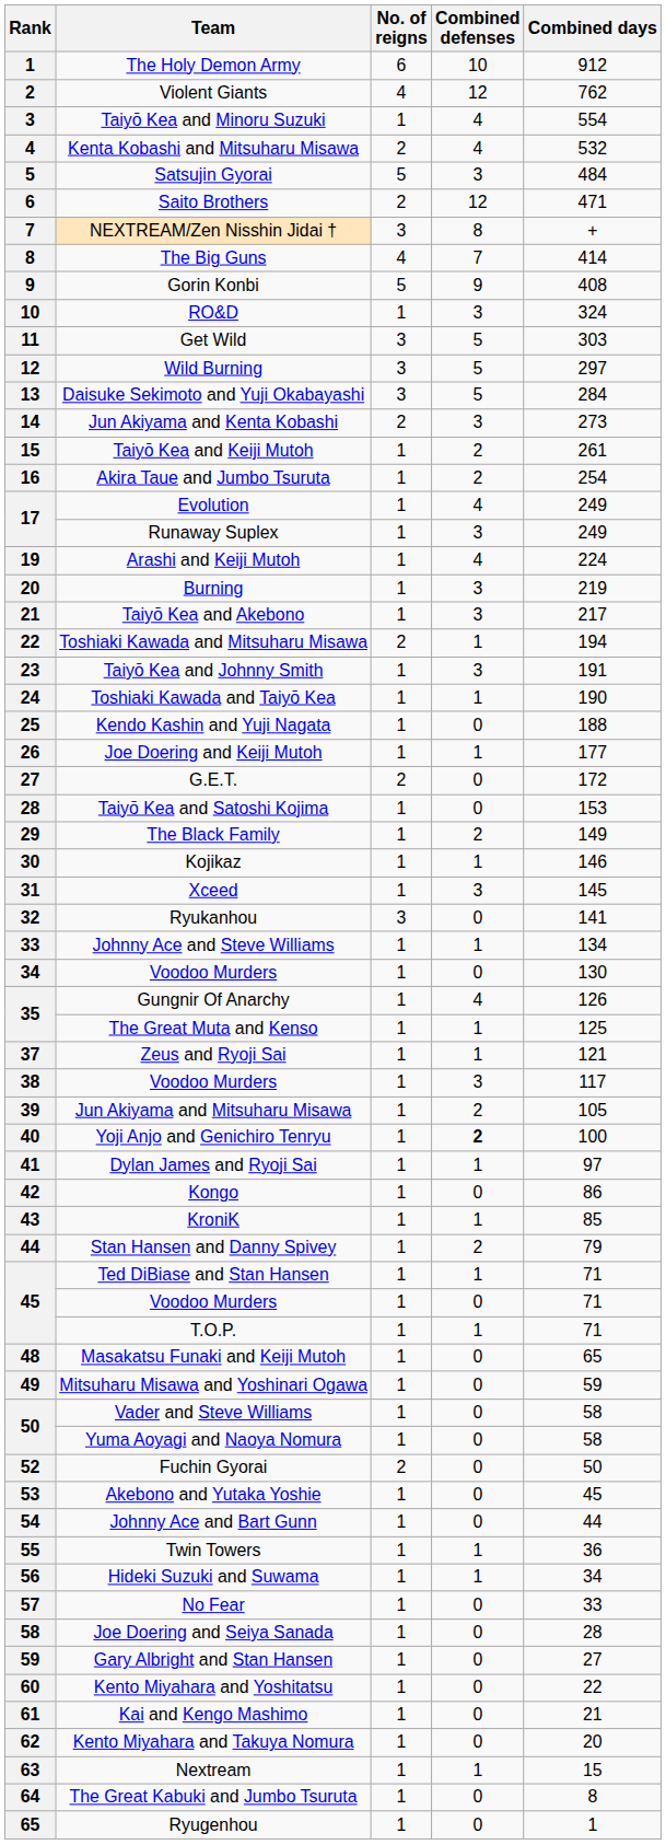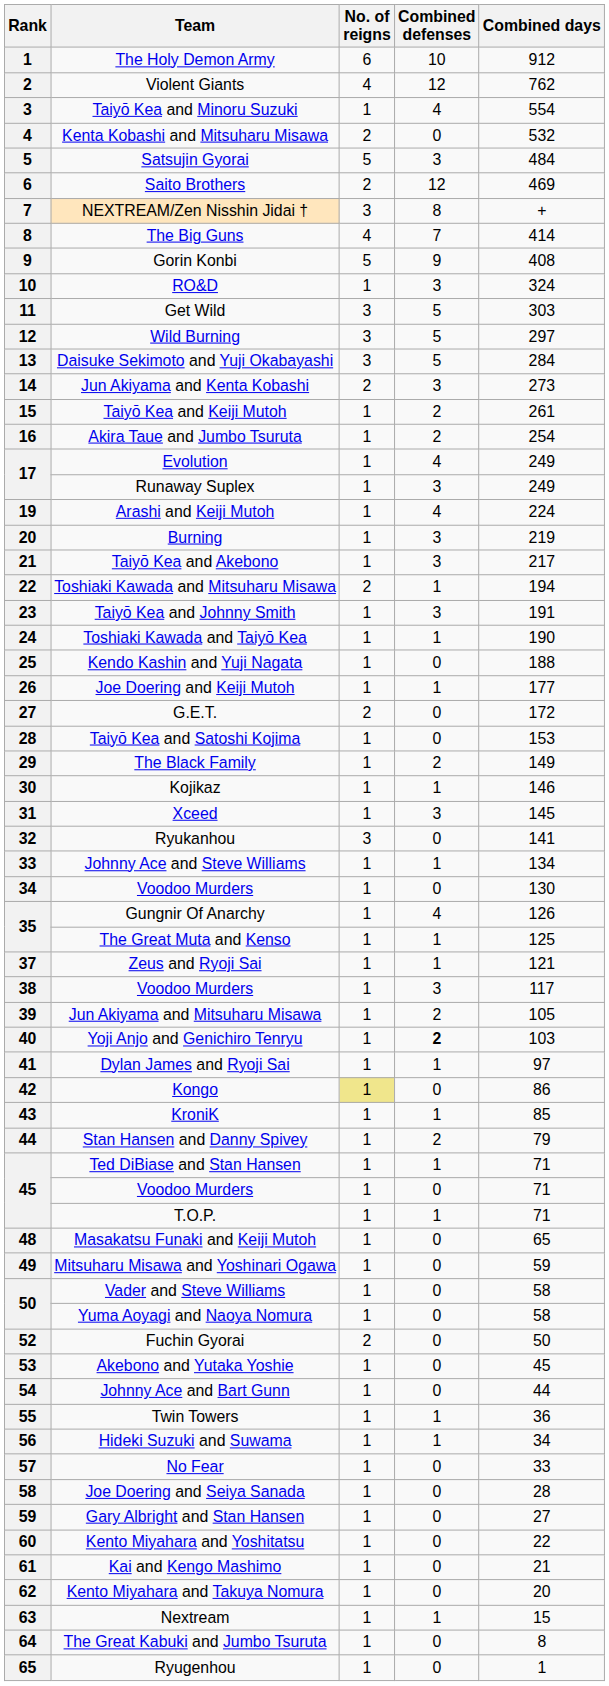Kenta Kobashi and Mitsuharu Misawa | Combined defenses: 4 -> 0
Saito Brothers | Combined days: 471 -> 469
Yoji Anjo and Genichiro Tenryu | Combined days: 100 -> 103
Kongo | No. of reigns: no background -> khaki background
